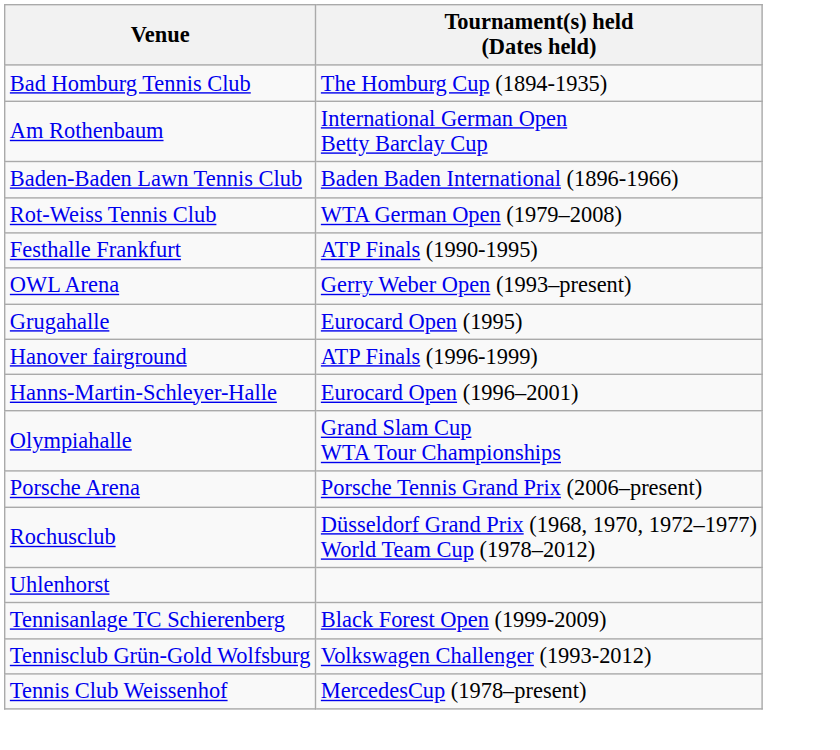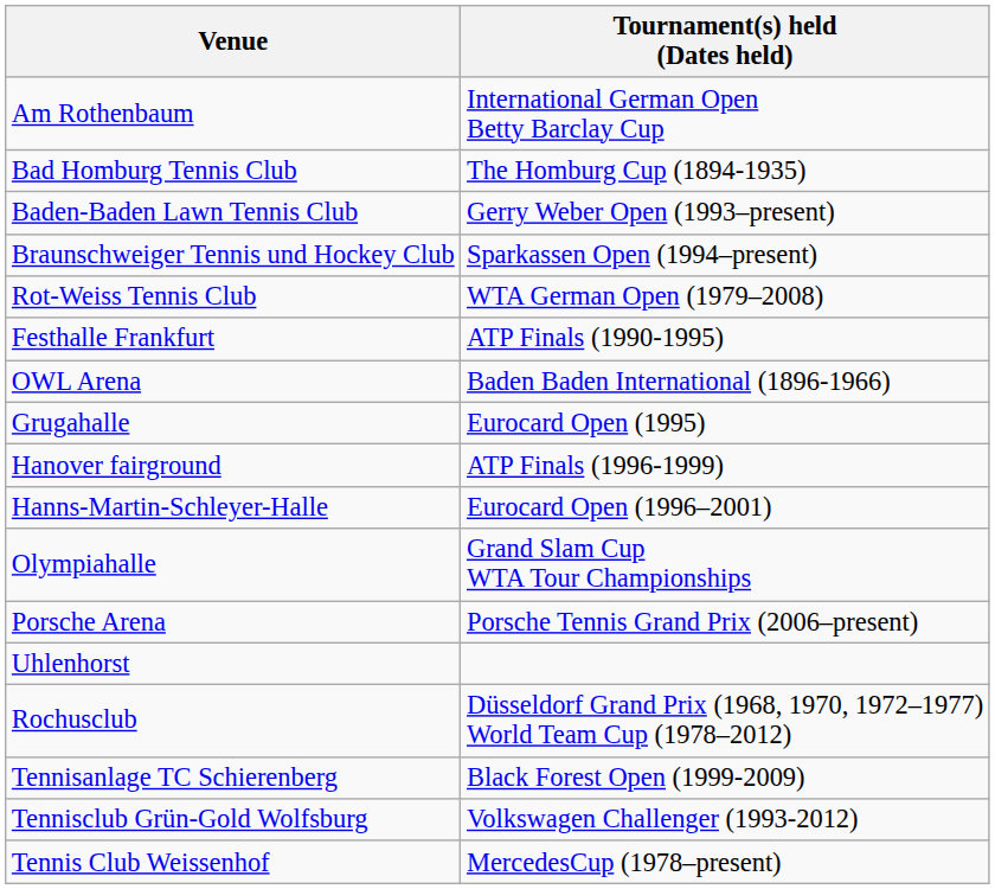rows swapped: Am Rothenbaum <-> Bad Homburg Tennis Club
Baden-Baden Lawn Tennis Club | Tournament(s) held (Dates held): Baden Baden International (1896-1966) -> Gerry Weber Open (1993–present)
+ row: Braunschweiger Tennis und Hockey Club | Sparkassen Open (1994–present)
OWL Arena | Tournament(s) held (Dates held): Gerry Weber Open (1993–present) -> Baden Baden International (1896-1966)
rows swapped: Uhlenhorst <-> Rochusclub
